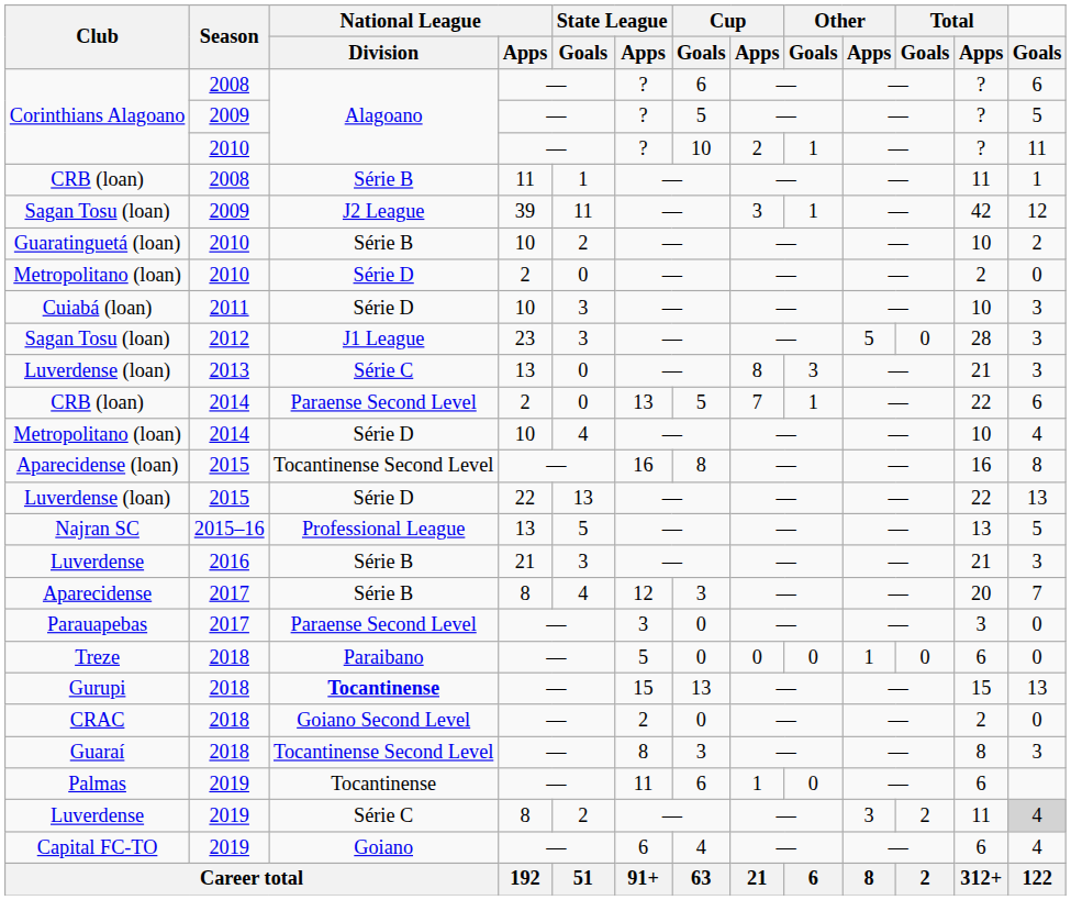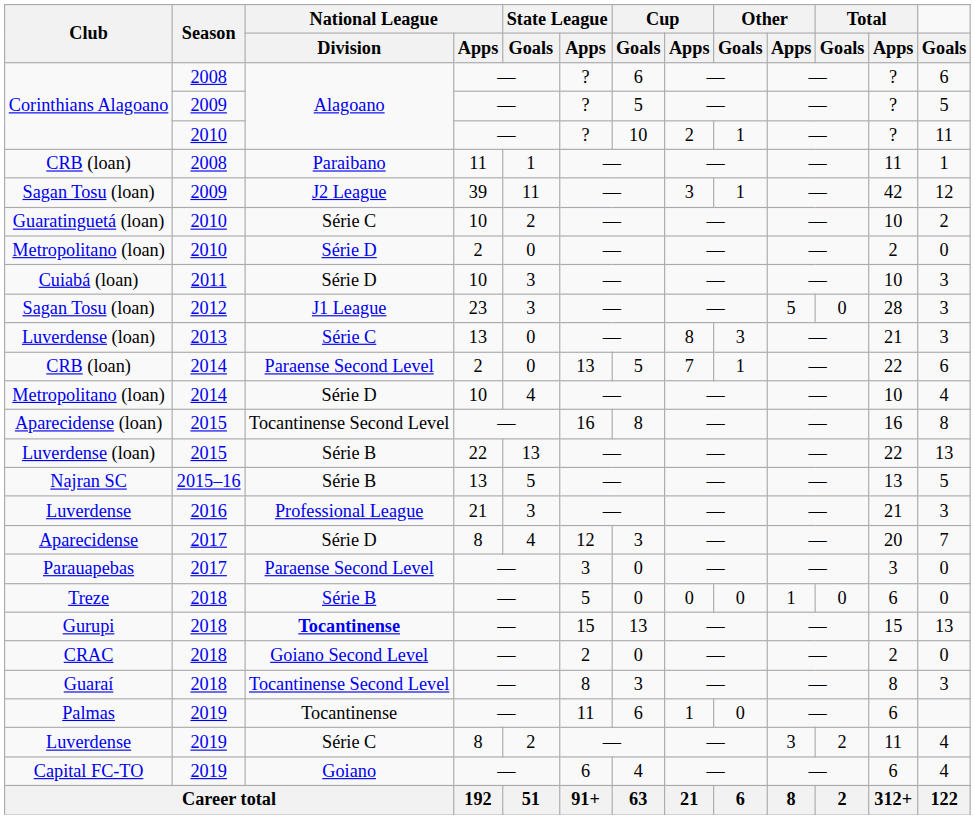CRB (loan) / 2008 | National League / Division: Série B -> Paraibano
Guaratinguetá (loan) | National League / Division: Série B -> Série C
Luverdense (loan) / 2015 | National League / Division: Série D -> Série B
Najran SC | National League / Division: Professional League -> Série B
Luverdense / 2016 | National League / Division: Série B -> Professional League
Aparecidense | National League / Division: Série B -> Série D
Treze | National League / Division: Paraibano -> Série B
Luverdense / 2019 | Goals: lightgrey background -> no background
